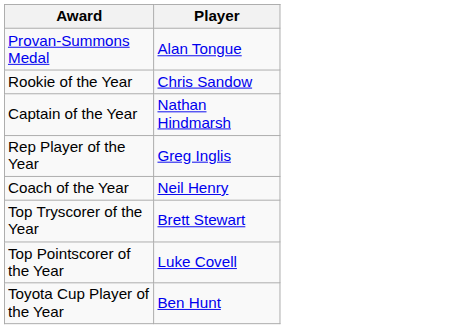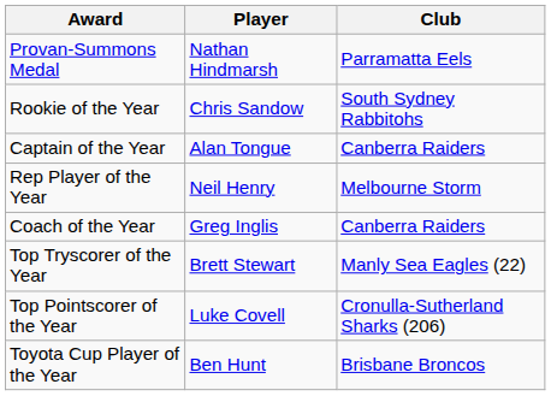+ column: Club | Parramatta Eels | South Sydney Rabbitohs | Canberra Raiders | Melbourne Storm | Canberra Raiders | Manly Sea Eagles (22) | Cronulla-Sutherland Sharks (206) | Brisbane Broncos
Provan-Summons Medal | Player: Alan Tongue -> Nathan Hindmarsh
Captain of the Year | Player: Nathan Hindmarsh -> Alan Tongue
Rep Player of the Year | Player: Greg Inglis -> Neil Henry
Coach of the Year | Player: Neil Henry -> Greg Inglis
